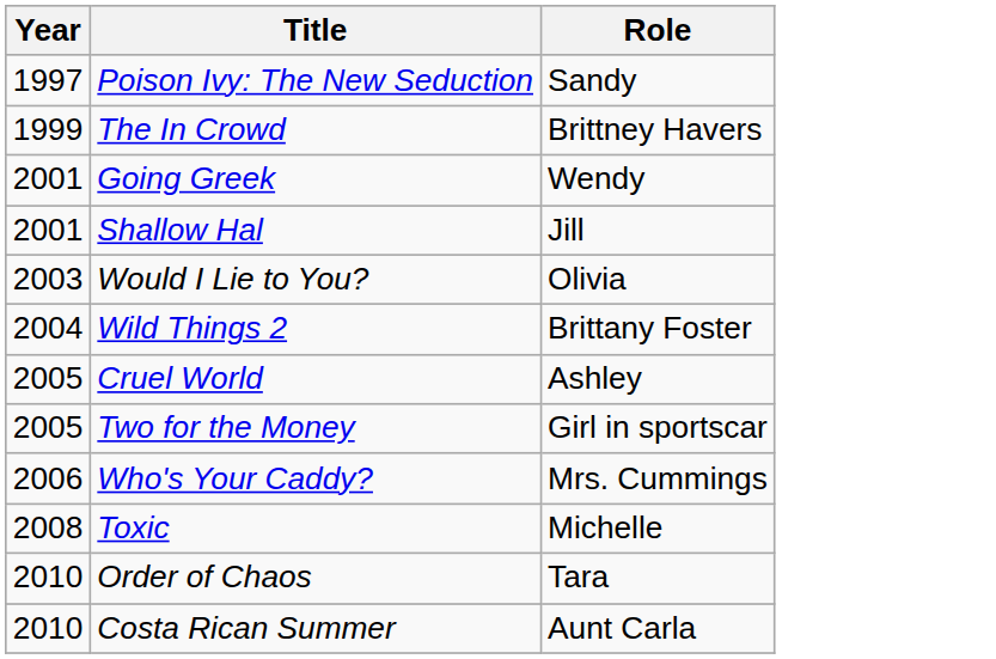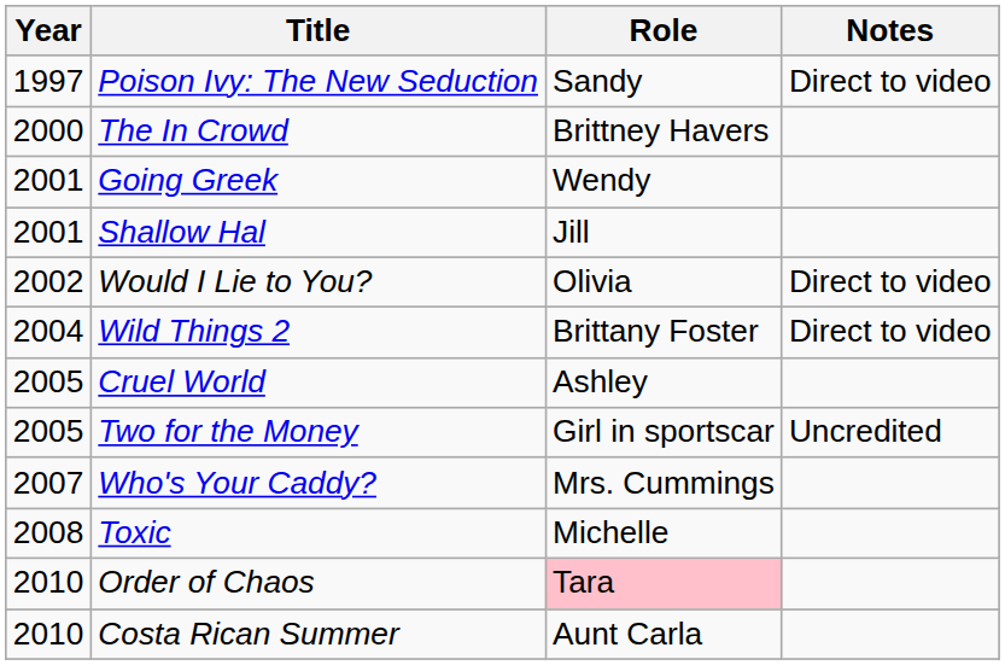+ column: Notes | Direct to video | Direct to video | Direct to video | Uncredited
The In Crowd | Year: 1999 -> 2000
Would I Lie to You? | Year: 2003 -> 2002
Who's Your Caddy? | Year: 2006 -> 2007
Order of Chaos | Role: no background -> pink background
